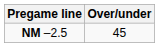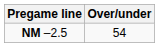NM –2.5 | Over/under: 45 -> 54
